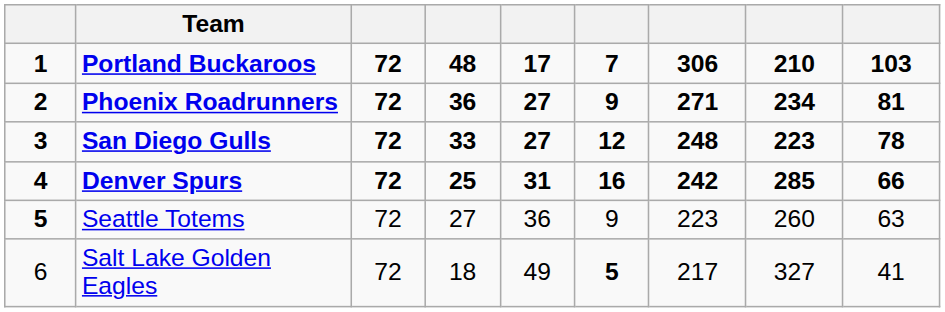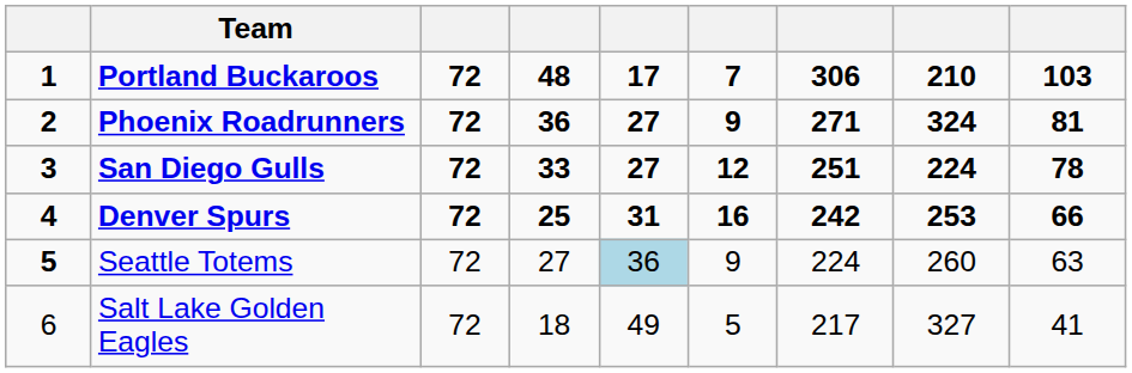Phoenix Roadrunners | column 8: 234 -> 324
San Diego Gulls | column 7: 248 -> 251
San Diego Gulls | column 8: 223 -> 224
Denver Spurs | column 8: 285 -> 253
Seattle Totems | column 5: no background -> lightblue background
Seattle Totems | column 7: 223 -> 224
Salt Lake Golden Eagles | column 6: bold -> normal
